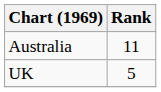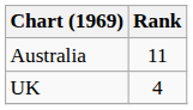UK | Rank: 5 -> 4
